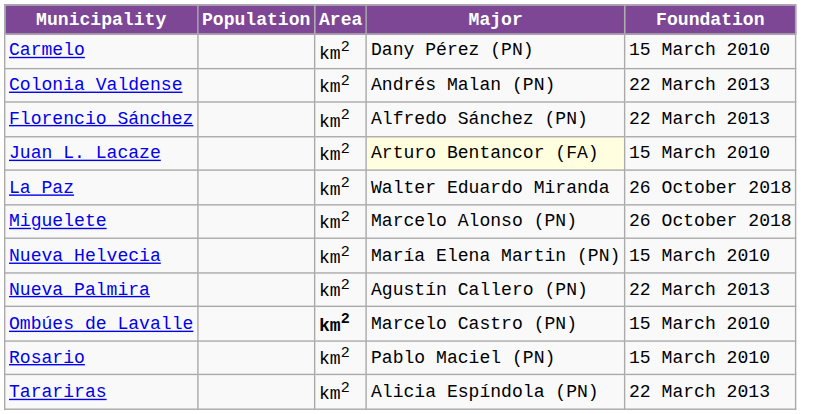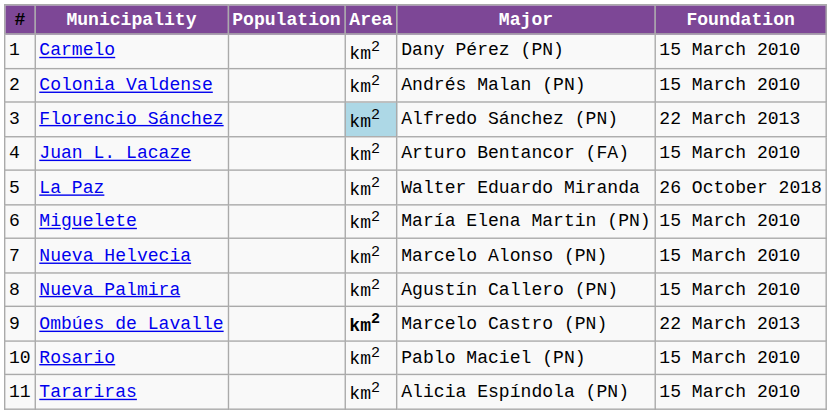+ column: # | 1 | 2 | 3 | 4 | 5 | 6 | 7 | 8 | 9 | 10 | 11
Colonia Valdense | Foundation: 22 March 2013 -> 15 March 2010
Florencio Sánchez | Area: no background -> lightblue background
Juan L. Lacaze | Major: lightyellow background -> no background
Miguelete | Major: Marcelo Alonso (PN) -> María Elena Martin (PN)
Miguelete | Foundation: 26 October 2018 -> 15 March 2010
Nueva Helvecia | Major: María Elena Martin (PN) -> Marcelo Alonso (PN)
Nueva Palmira | Foundation: 22 March 2013 -> 15 March 2010
Ombúes de Lavalle | Foundation: 15 March 2010 -> 22 March 2013
Tarariras | Foundation: 22 March 2013 -> 15 March 2010
